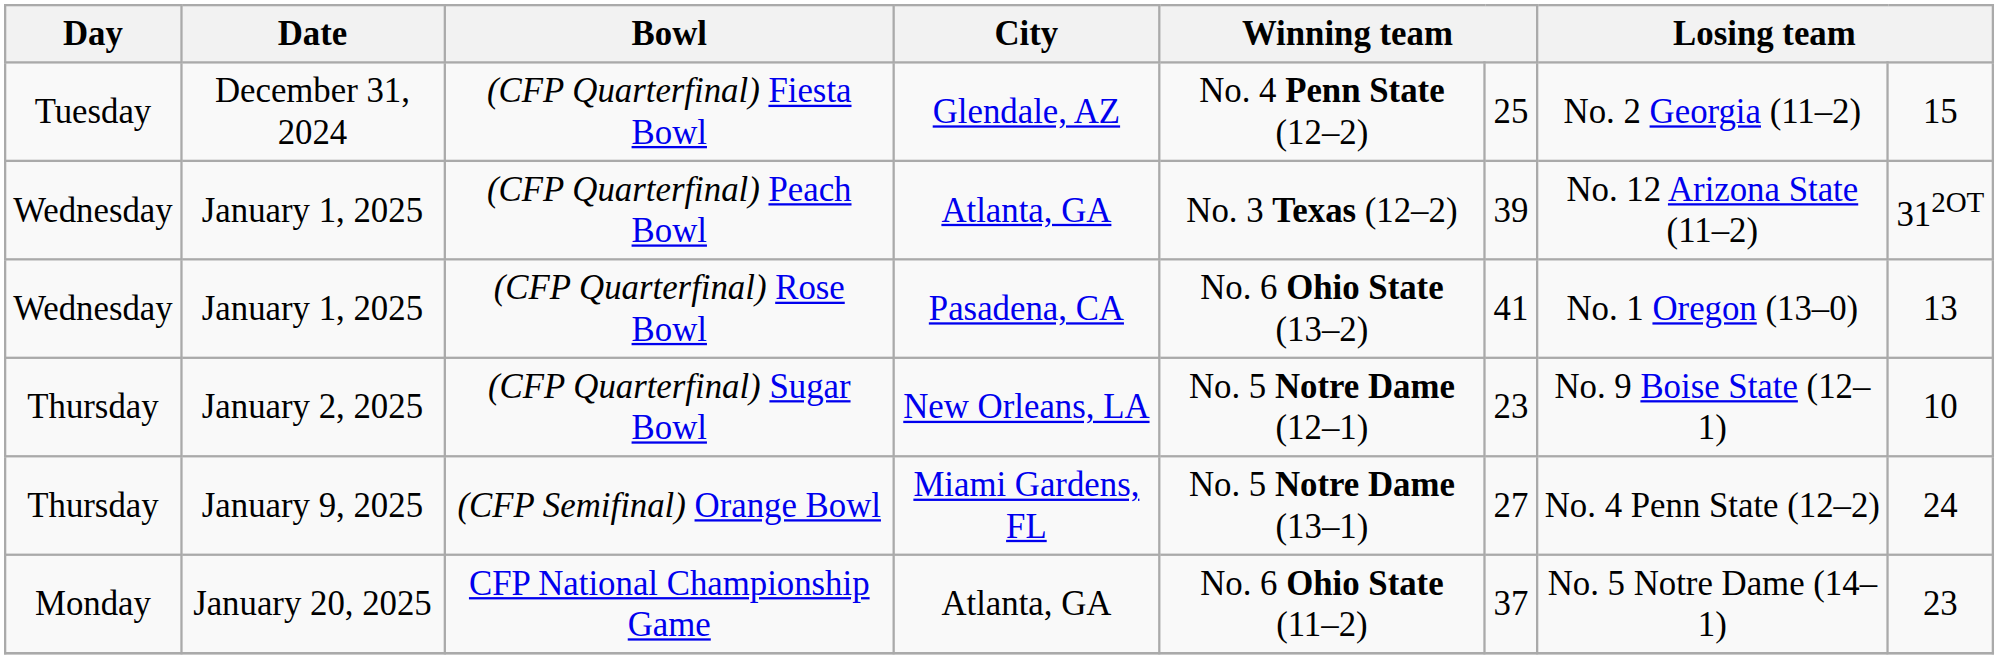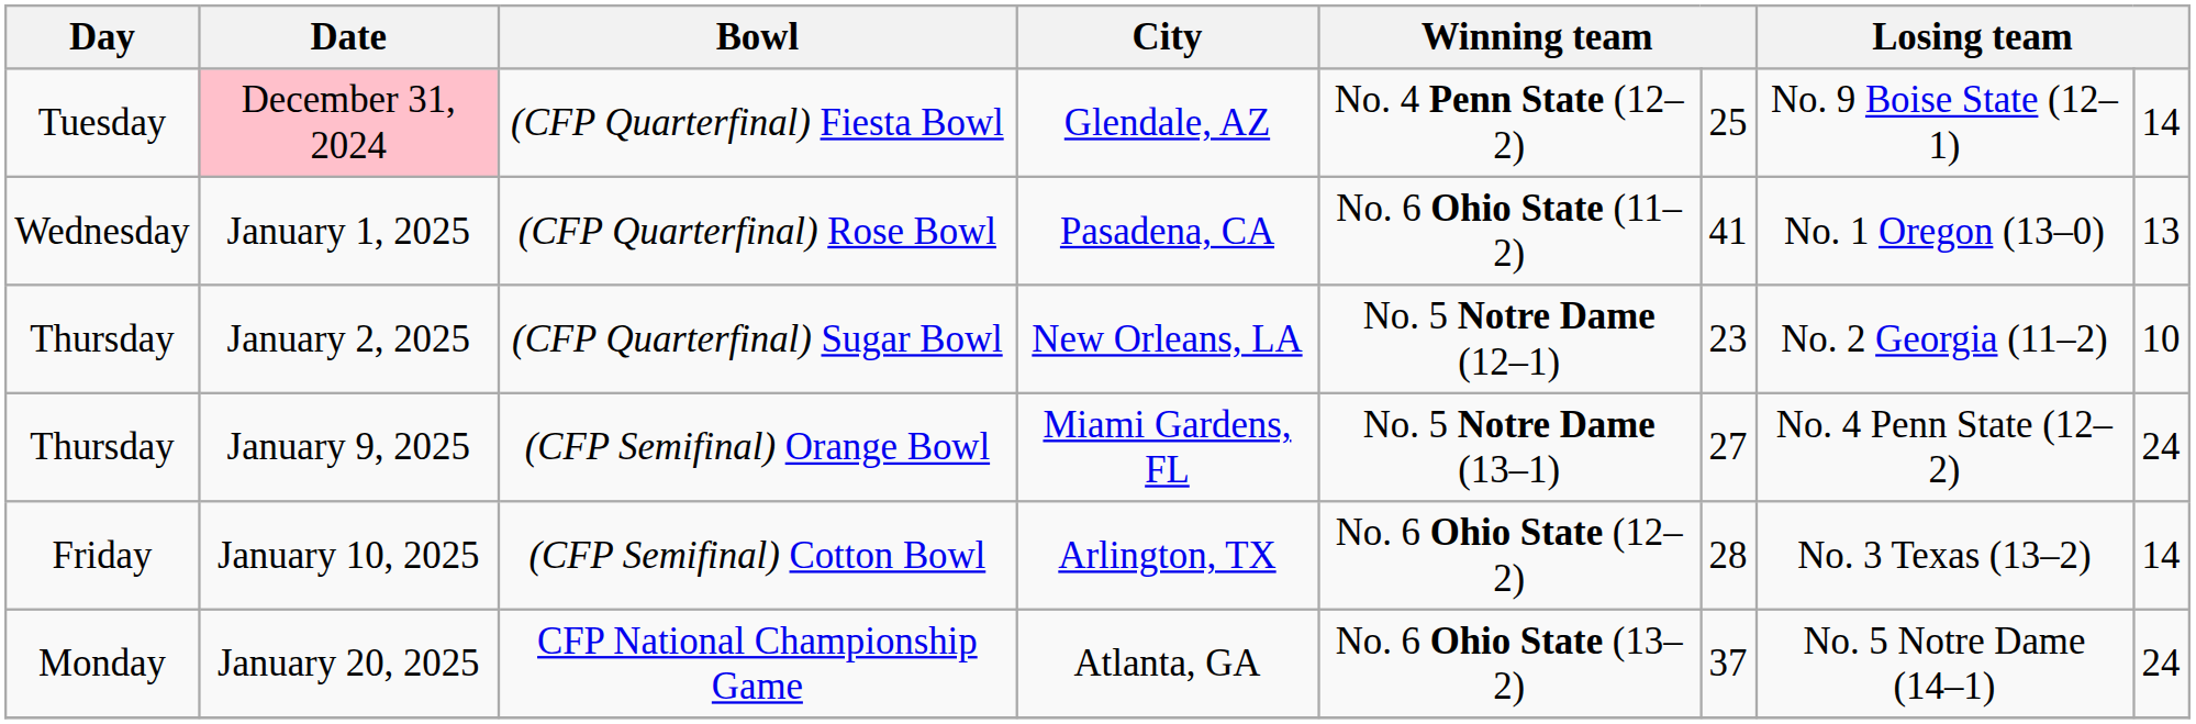(CFP Quarterfinal) Fiesta Bowl | Date: no background -> pink background
(CFP Quarterfinal) Fiesta Bowl | column 7: No. 2 Georgia (11–2) -> No. 9 Boise State (12–1)
(CFP Quarterfinal) Fiesta Bowl | column 8: 15 -> 14
- row: Wednesday | January 1, 2025 | (CFP Quarterfinal) Peach Bowl | Atlanta, GA | No. 3 Texas (12–2) | 39 | No. 12 Arizona State (11–2) | 312OT
(CFP Quarterfinal) Rose Bowl | column 5: No. 6 Ohio State (13–2) -> No. 6 Ohio State (11–2)
(CFP Quarterfinal) Sugar Bowl | column 7: No. 9 Boise State (12–1) -> No. 2 Georgia (11–2)
+ row: Friday | January 10, 2025 | (CFP Semifinal) Cotton Bowl | Arlington, TX | No. 6 Ohio State (12–2) | 28 | No. 3 Texas (13–2) | 14
CFP National Championship Game | column 5: No. 6 Ohio State (11–2) -> No. 6 Ohio State (13–2)
CFP National Championship Game | column 8: 23 -> 24
